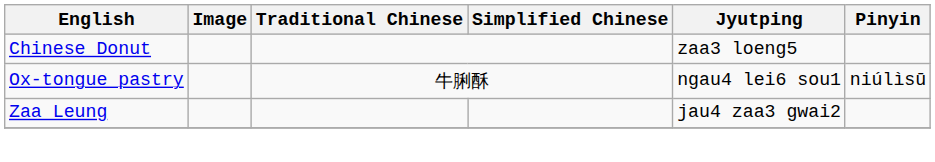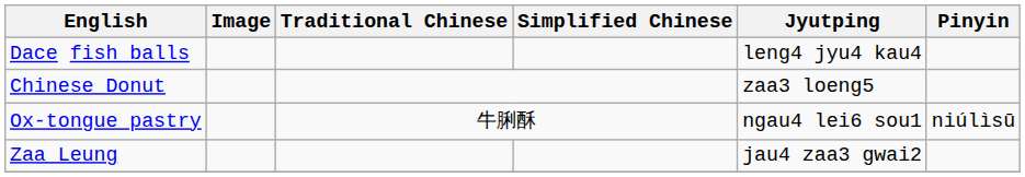+ row: Dace fish balls | leng4 jyu4 kau4
